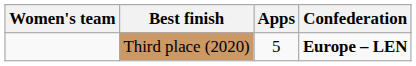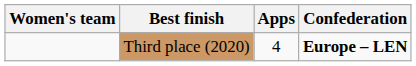Third place (2020) | Apps: 5 -> 4
